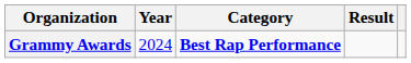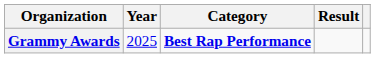Grammy Awards | Year: 2024 -> 2025
